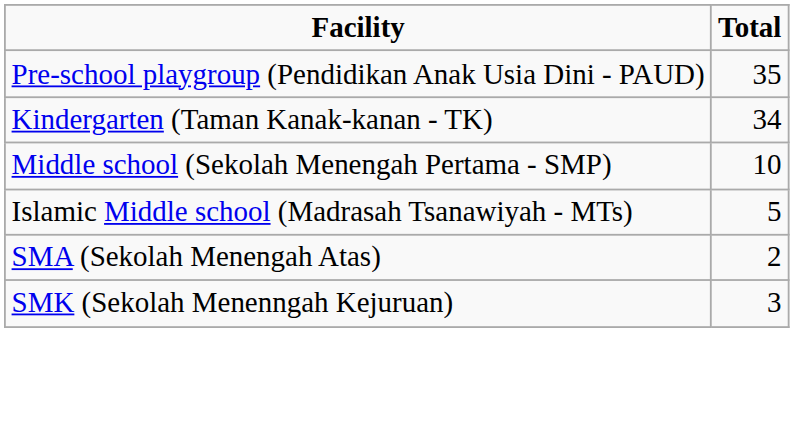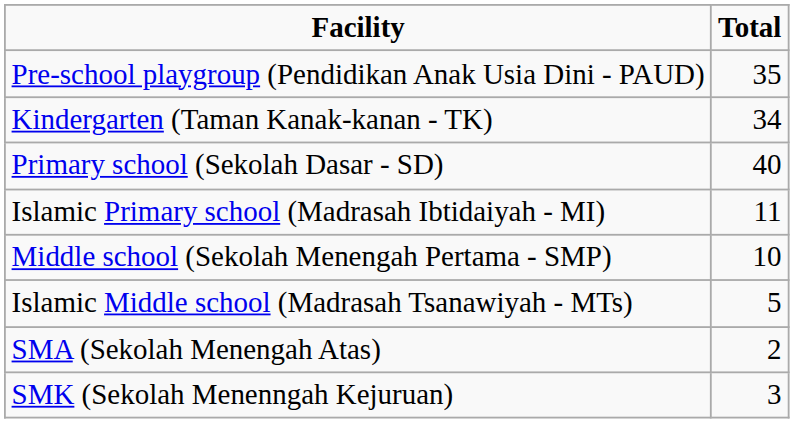+ row: Primary school (Sekolah Dasar - SD) | 40
+ row: Islamic Primary school (Madrasah Ibtidaiyah - MI) | 11
